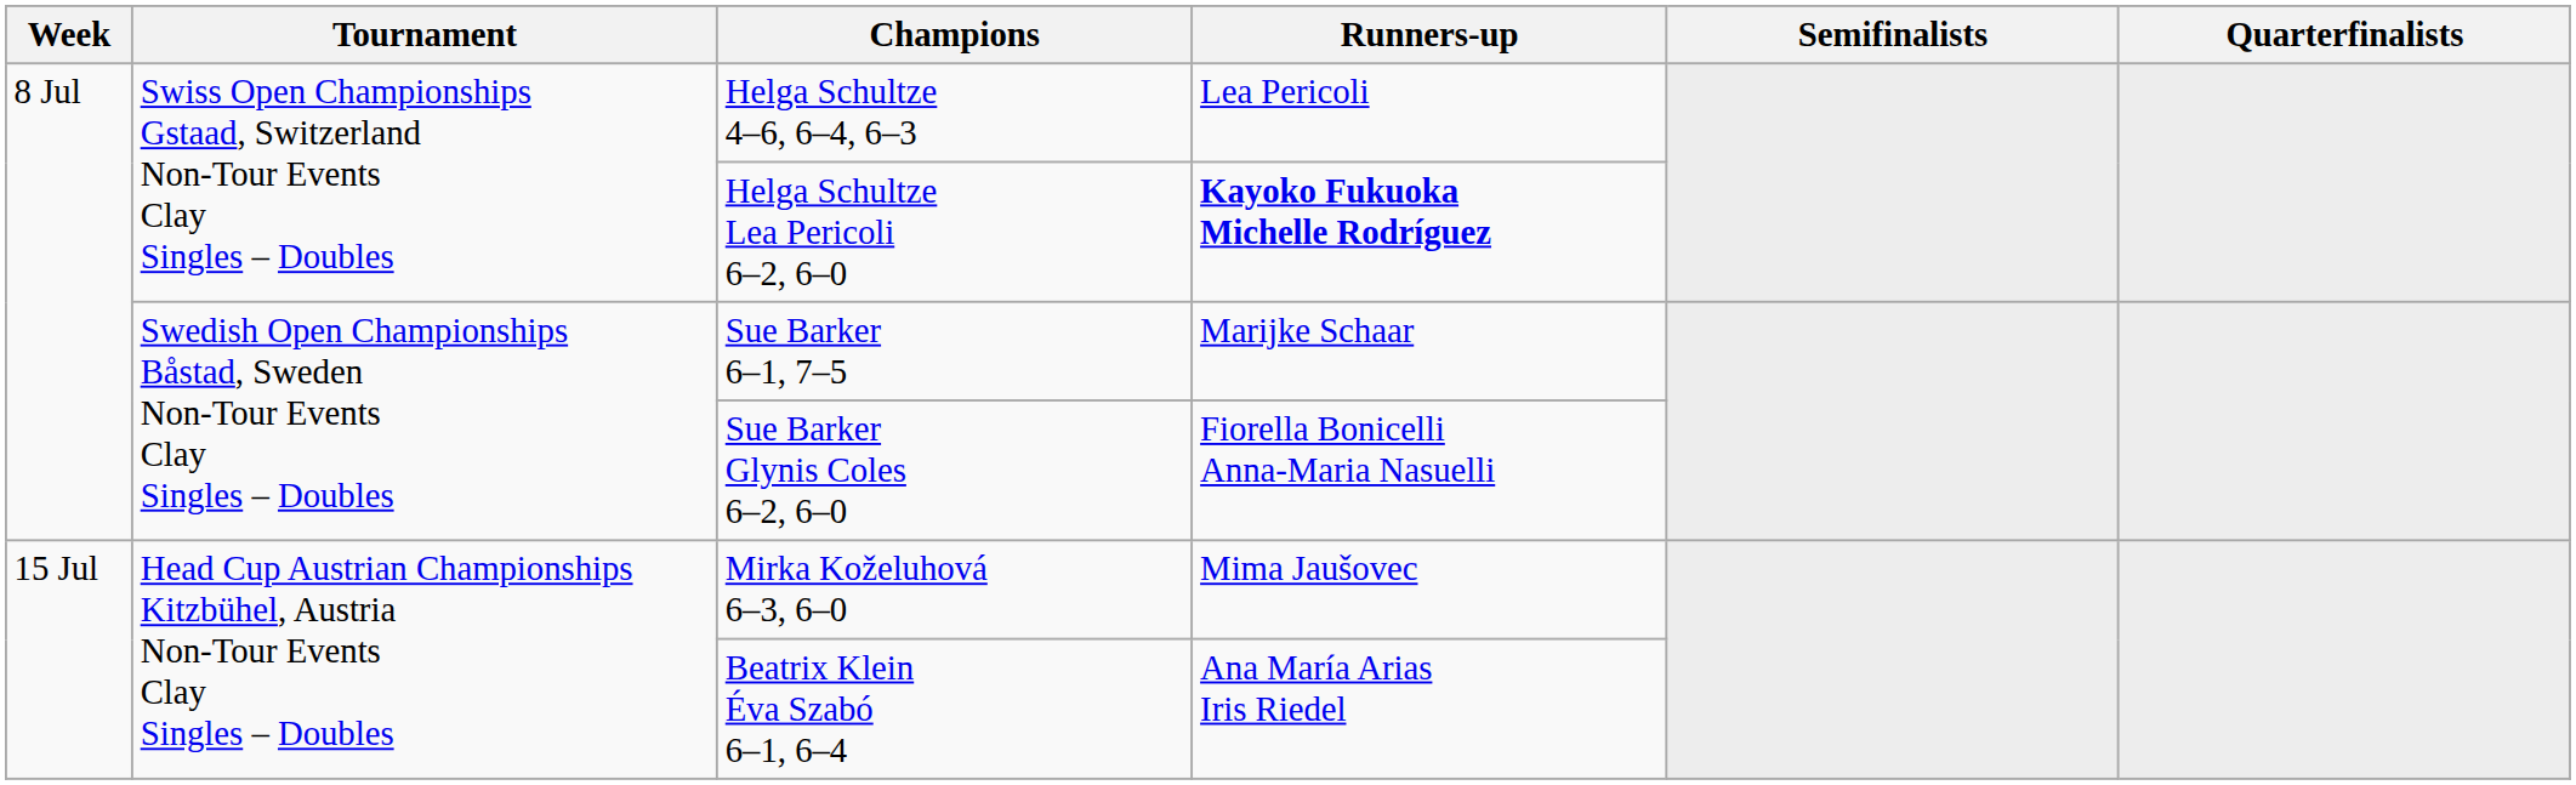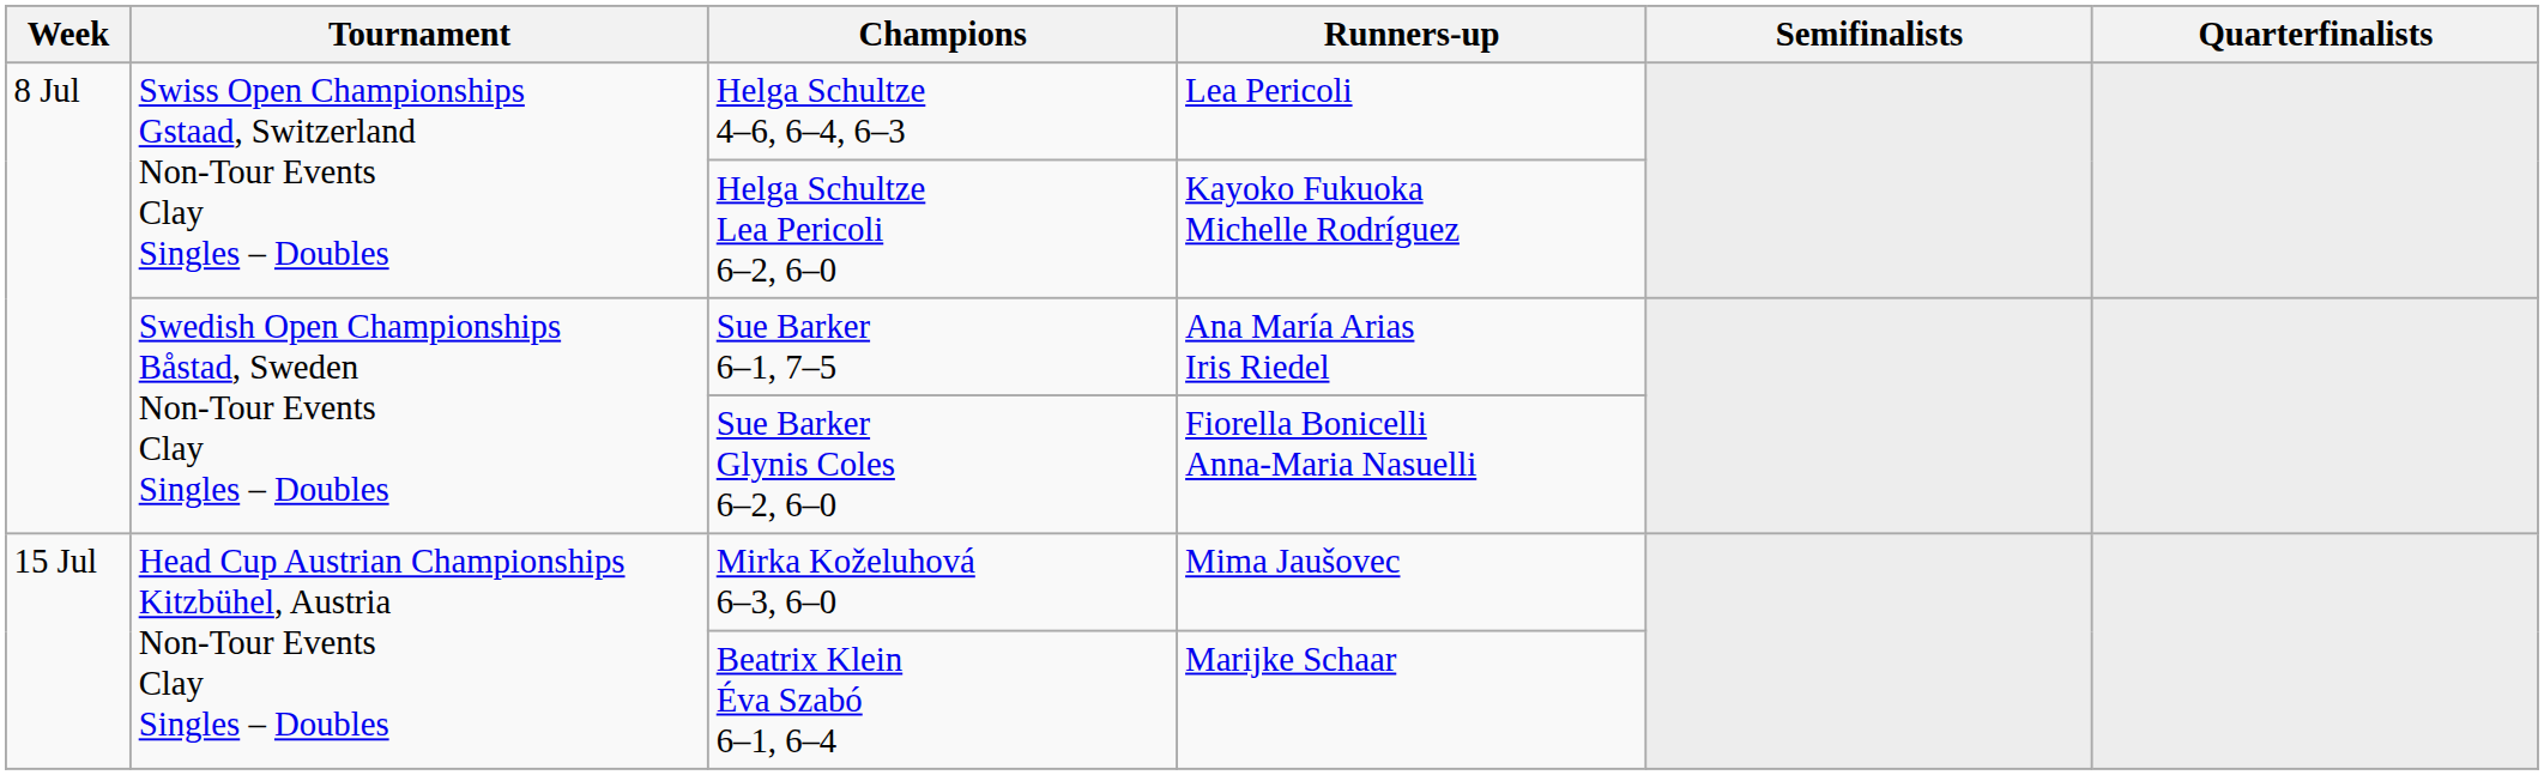Helga Schultze Lea Pericoli 6–2, 6–0 | Runners-up: bold -> normal
Sue Barker 6–1, 7–5 | Runners-up: Marijke Schaar -> Ana María Arias Iris Riedel
Beatrix Klein Éva Szabó 6–1, 6–4 | Runners-up: Ana María Arias Iris Riedel -> Marijke Schaar
